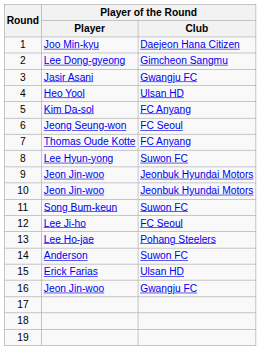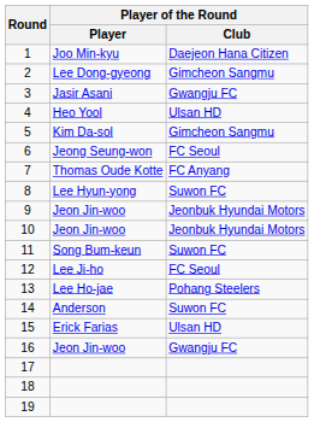5 | Player of the Round / Club: FC Anyang -> Gimcheon Sangmu
